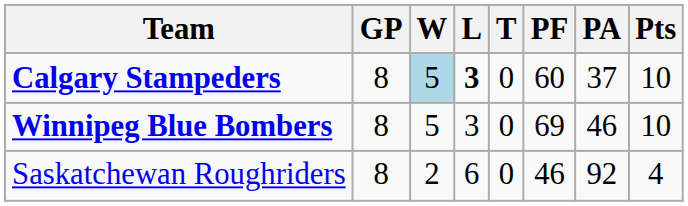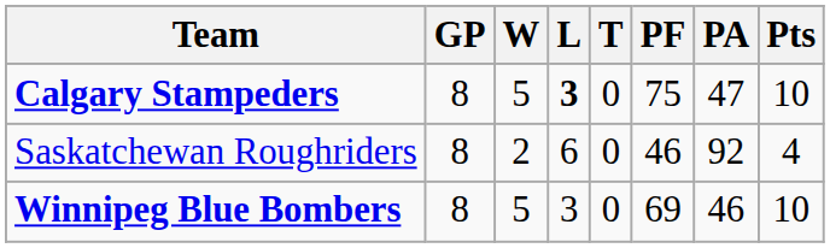Calgary Stampeders | W: lightblue background -> no background
Calgary Stampeders | PF: 60 -> 75
Calgary Stampeders | PA: 37 -> 47
rows swapped: Winnipeg Blue Bombers <-> Saskatchewan Roughriders
